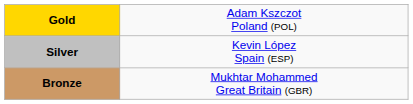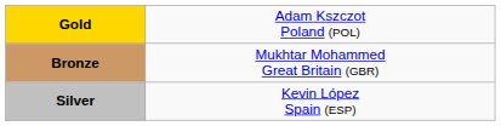rows swapped: Silver <-> Bronze
